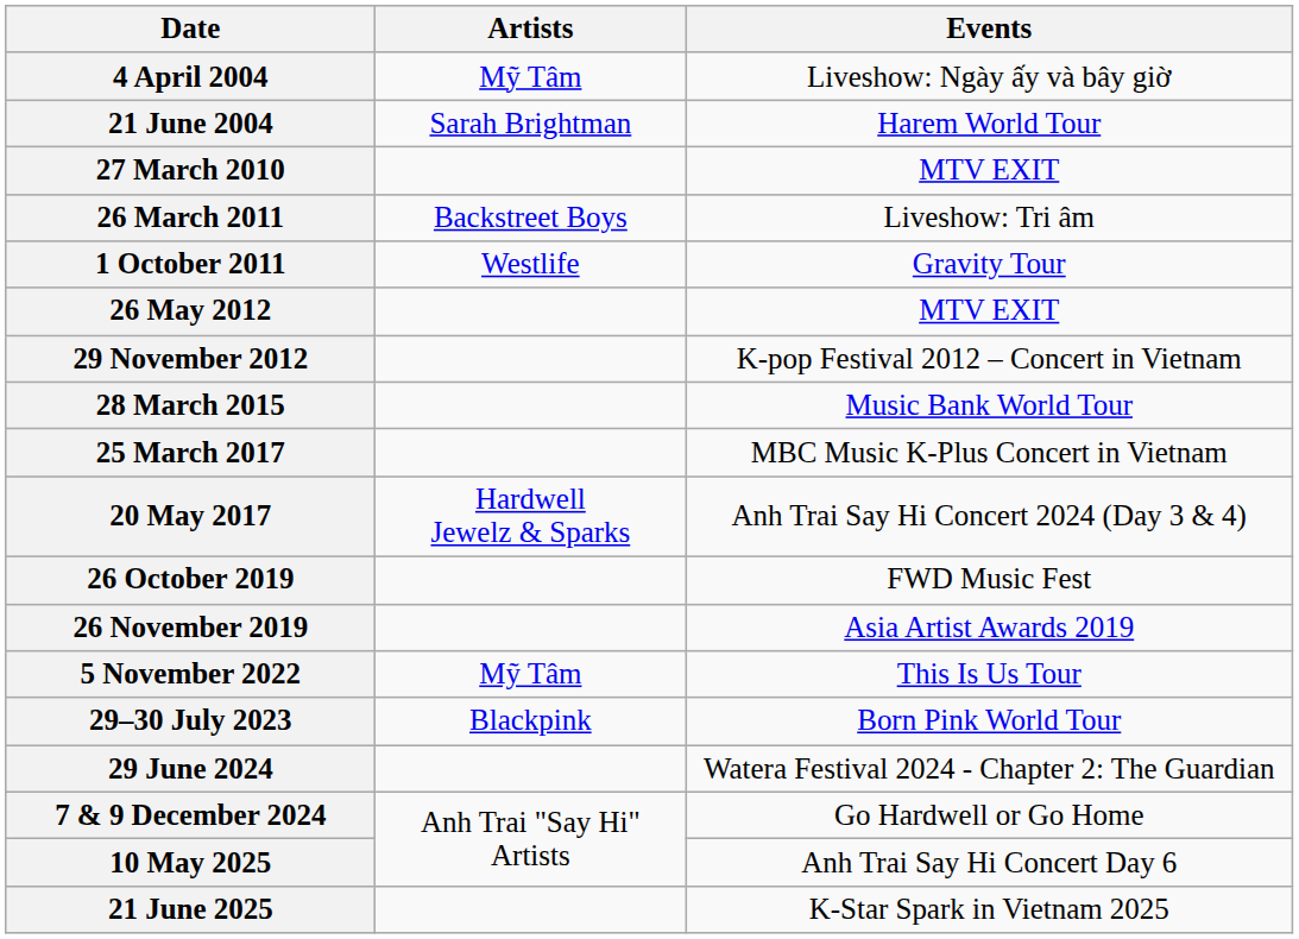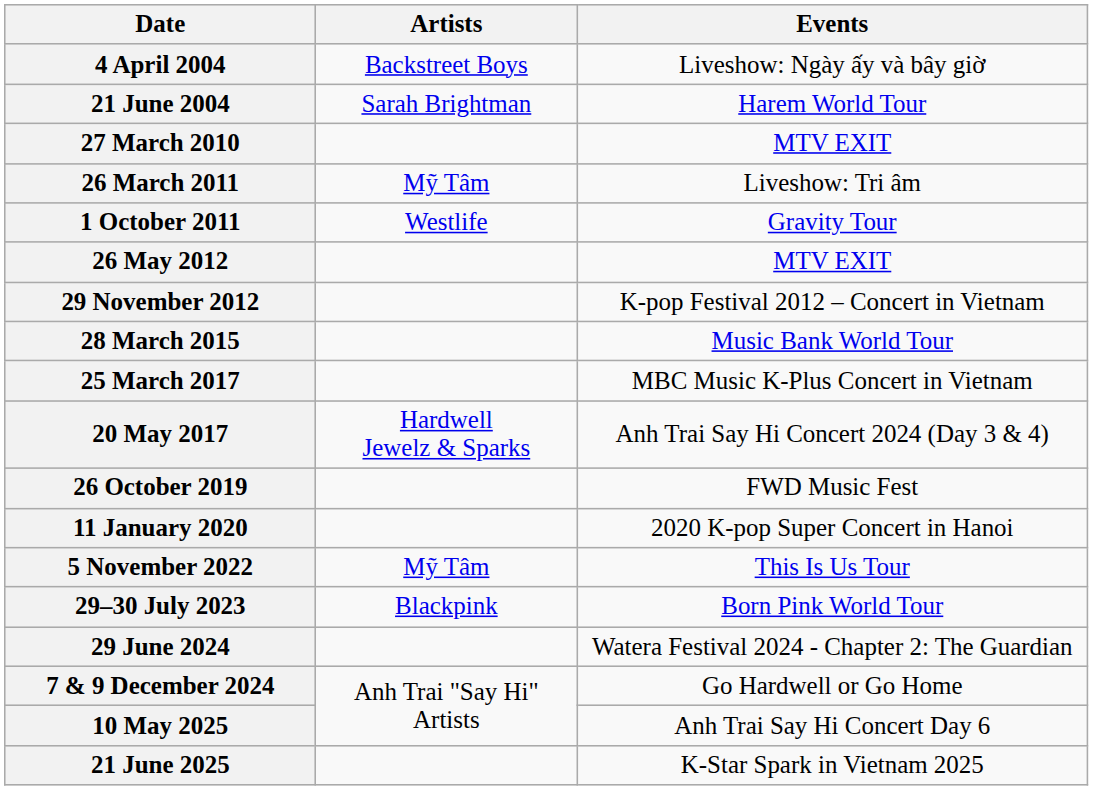4 April 2004 | Artists: Mỹ Tâm -> Backstreet Boys
26 March 2011 | Artists: Backstreet Boys -> Mỹ Tâm
- row: 26 November 2019 | Asia Artist Awards 2019
+ row: 11 January 2020 | 2020 K-pop Super Concert in Hanoi
